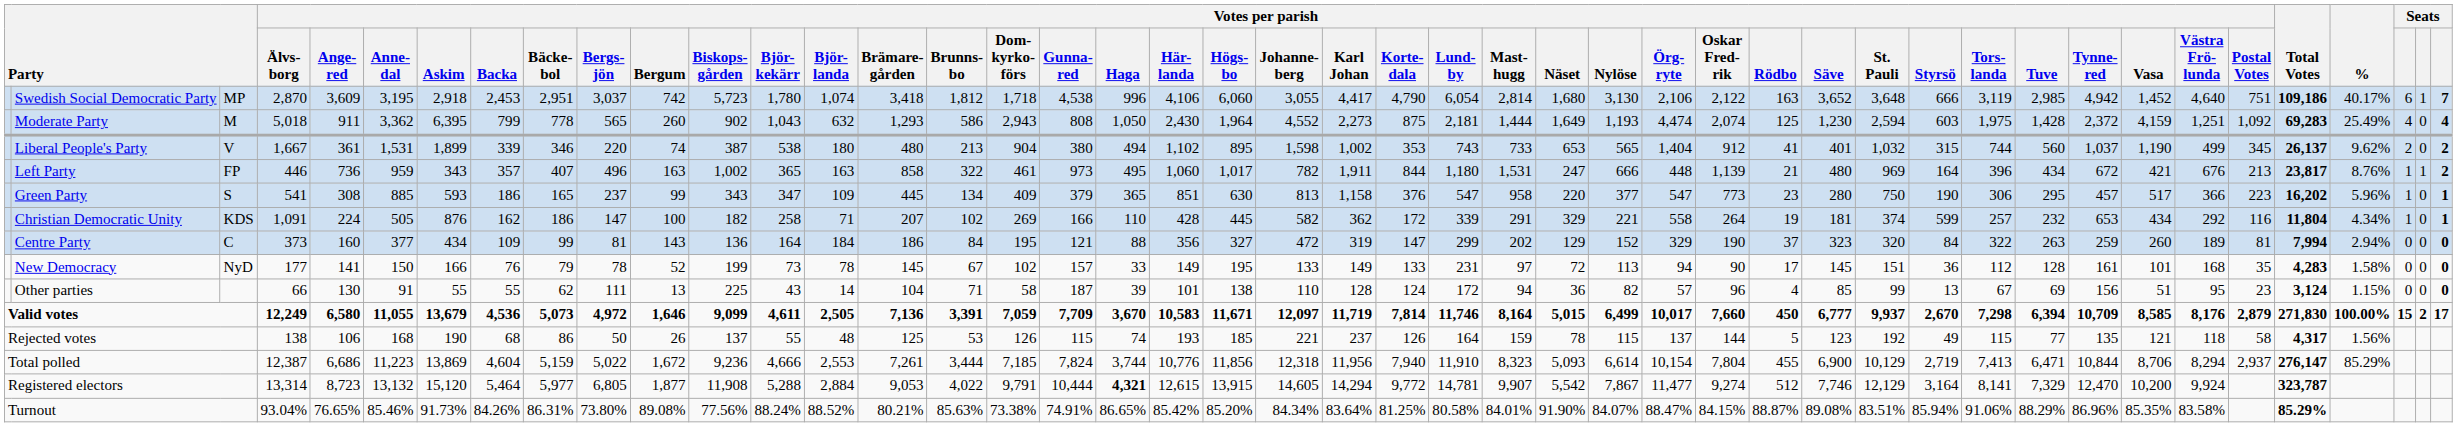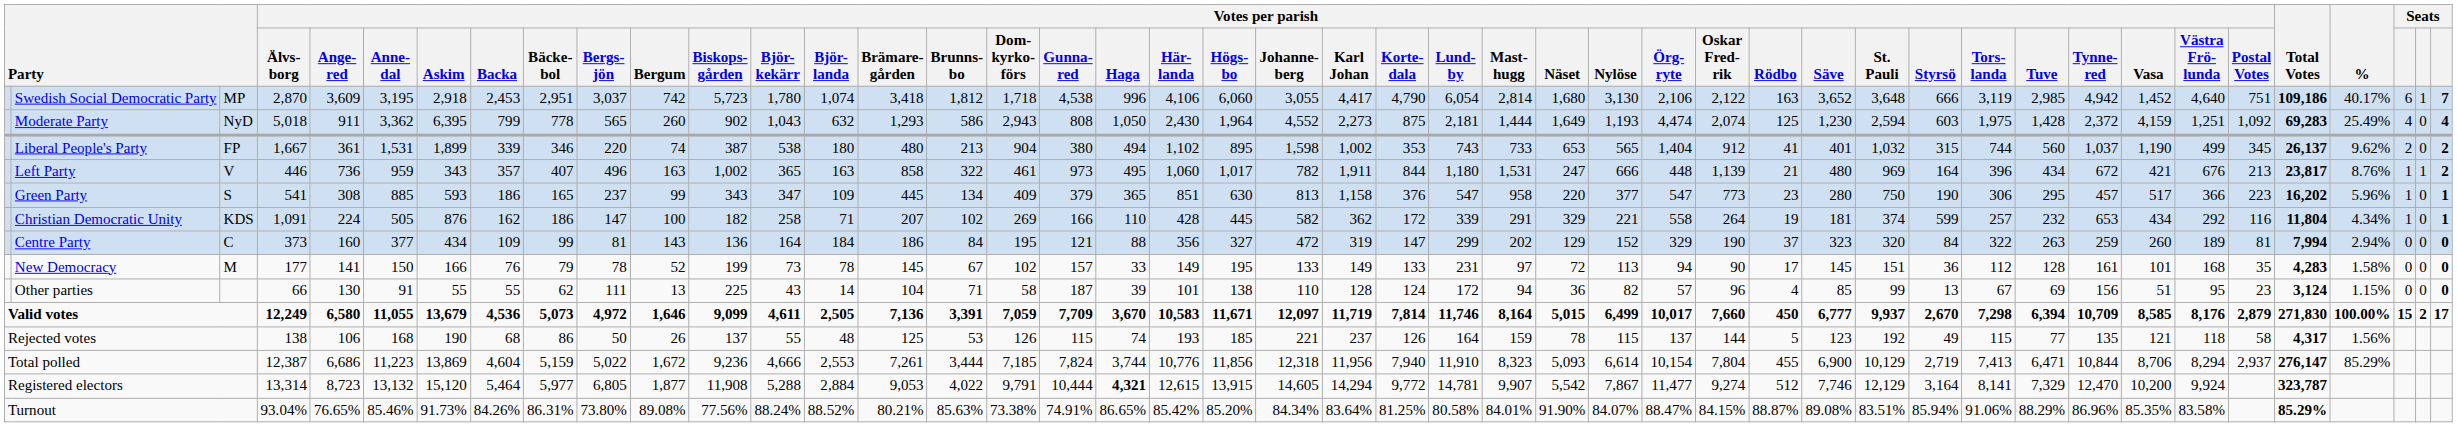Moderate Party | column 3: M -> NyD
Liberal People's Party | column 3: V -> FP
Left Party | column 3: FP -> V
New Democracy | column 3: NyD -> M
